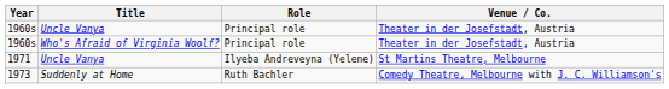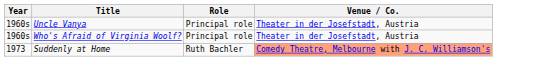- row: 1971 | Uncle Vanya | Ilyeba Andreveyna (Yelene) | St Martins Theatre, Melbourne
1973 | Venue / Co.: no background -> lightsalmon background
